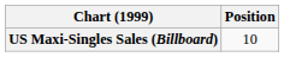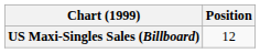US Maxi-Singles Sales (Billboard) | Position: 10 -> 12
